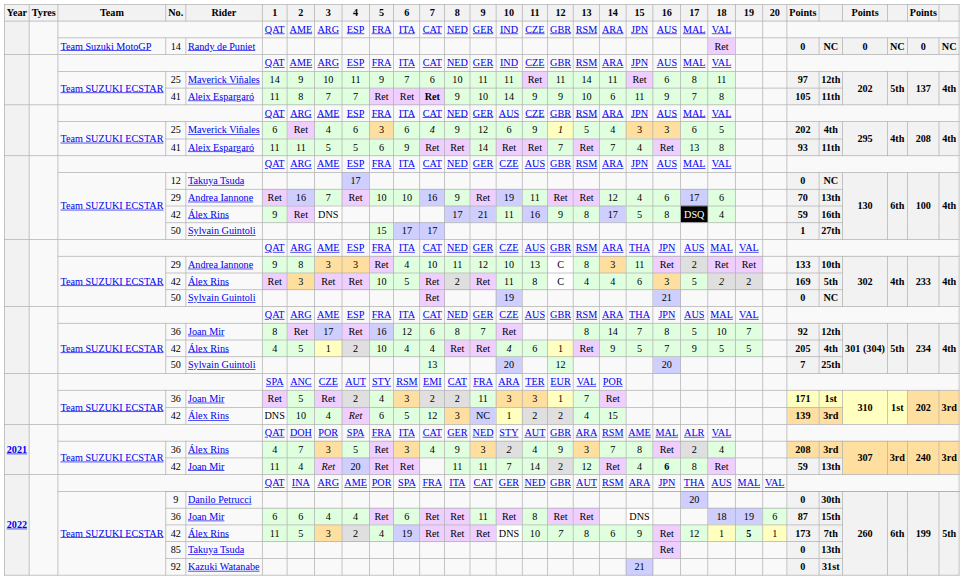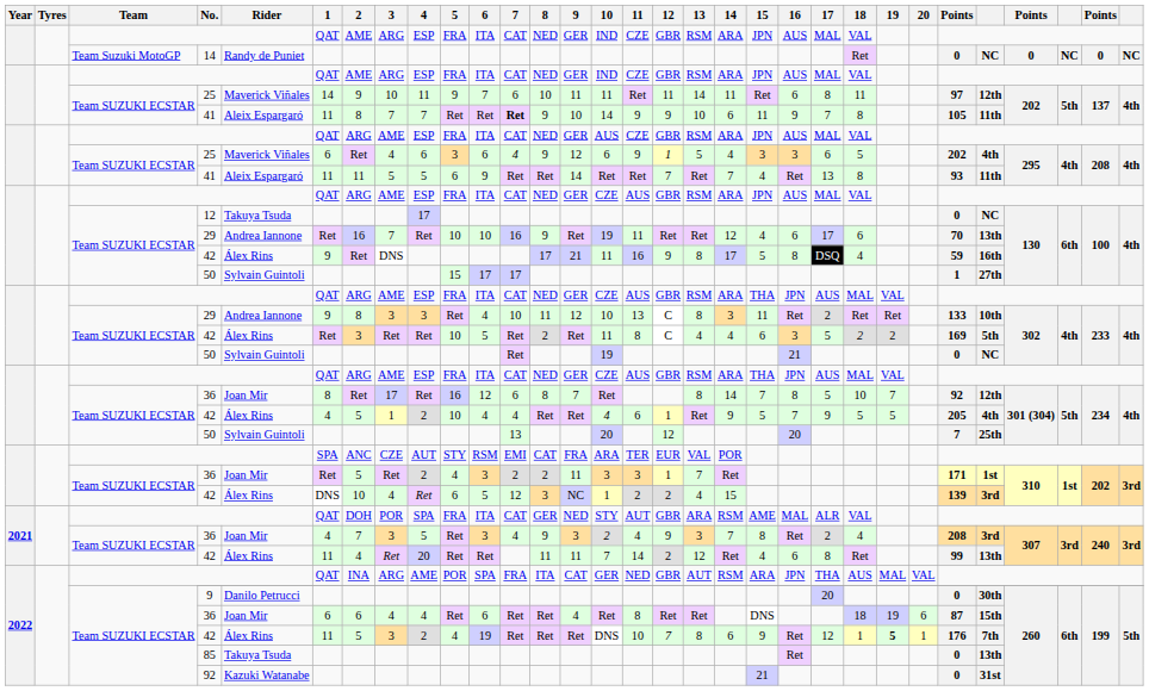2021 / 36 | Rider: Álex Rins -> Joan Mir
2021 / 42 | Rider: Joan Mir -> Álex Rins
2021 / 42 | 16: bold -> normal
2021 / 42 | column 26: 59 -> 99
2022 / 36 | 9: 11 -> 4
2022 / 42 | column 26: 173 -> 176
